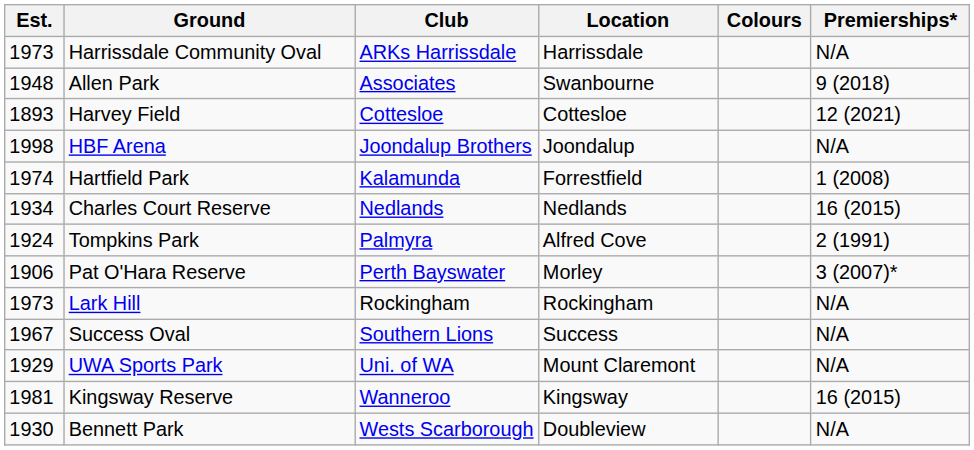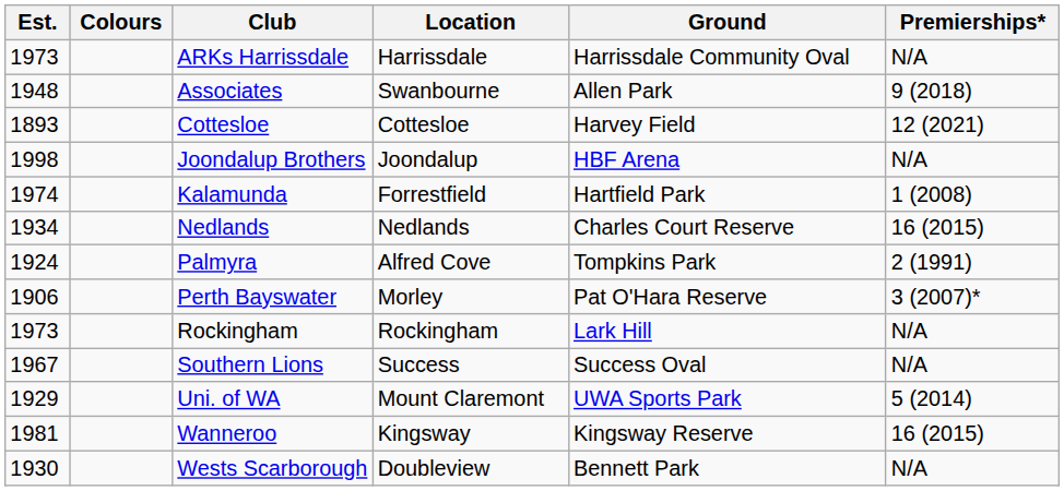columns swapped: Colours <-> Ground
Uni. of WA | Premierships*: N/A -> 5 (2014)
